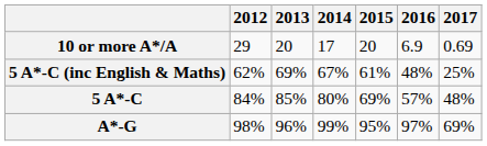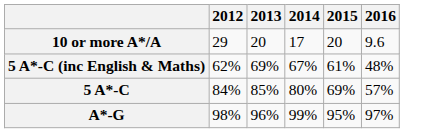- column: 2017 | 0.69 | 25% | 48% | 69%
10 or more A*/A | 2016: 6.9 -> 9.6
